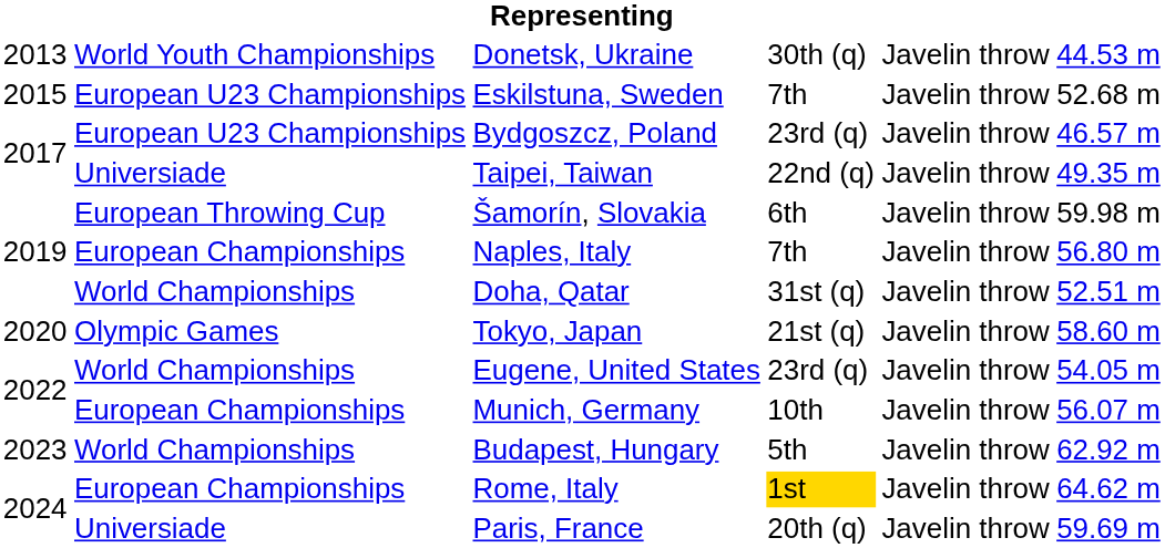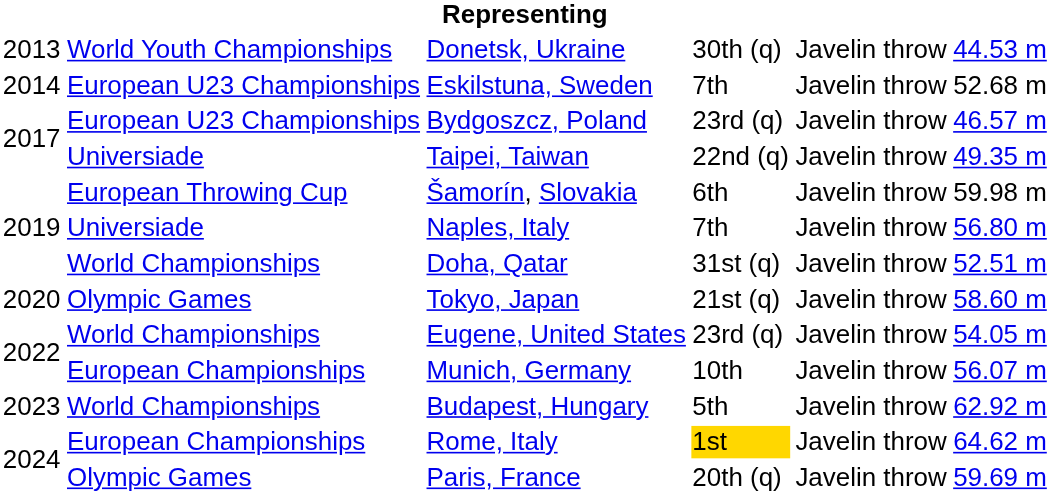Eskilstuna, Sweden | column 1: 2015 -> 2014
Naples, Italy | column 2: European Championships -> Universiade
Paris, France | column 2: Universiade -> Olympic Games
